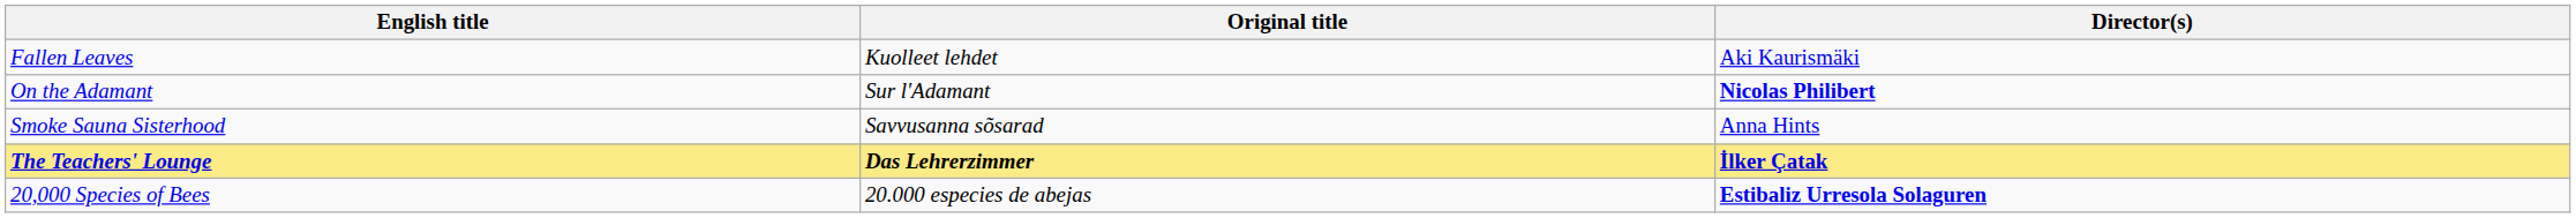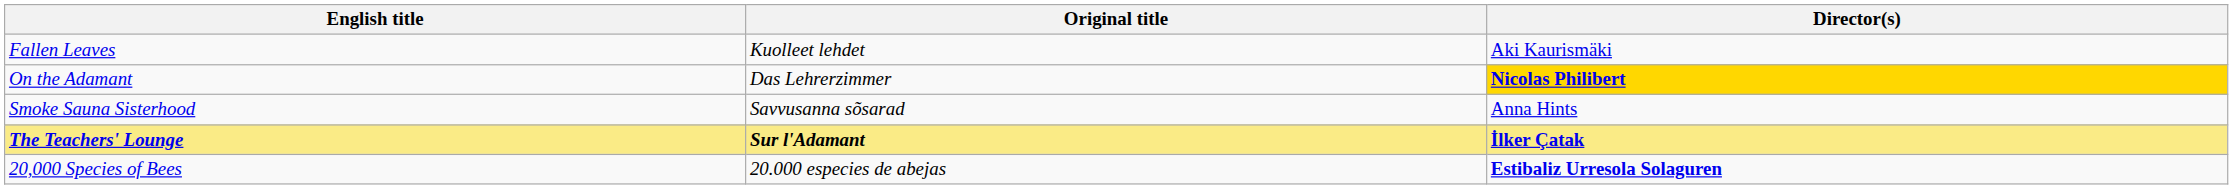On the Adamant | Original title: Sur l'Adamant -> Das Lehrerzimmer
On the Adamant | Director(s): no background -> gold background
The Teachers' Lounge | Original title: Das Lehrerzimmer -> Sur l'Adamant
